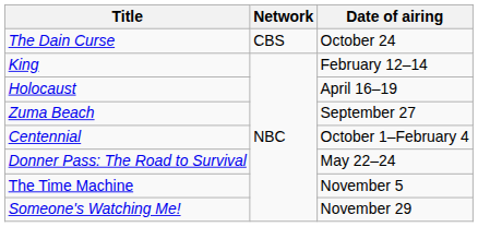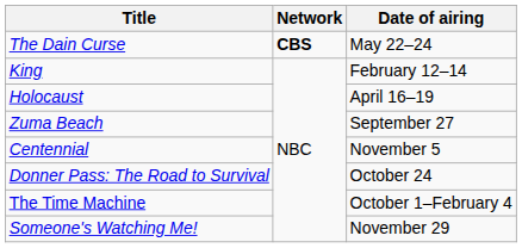The Dain Curse | Network: normal -> bold
The Dain Curse | Date of airing: October 24 -> May 22–24
Centennial | Date of airing: October 1–February 4 -> November 5
Donner Pass: The Road to Survival | Date of airing: May 22–24 -> October 24
The Time Machine | Date of airing: November 5 -> October 1–February 4
